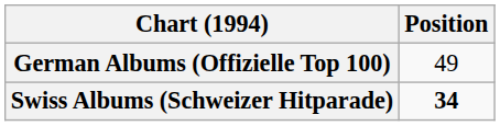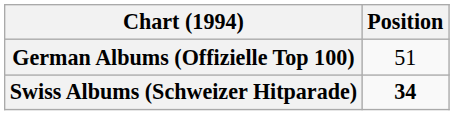German Albums (Offizielle Top 100) | Position: 49 -> 51
